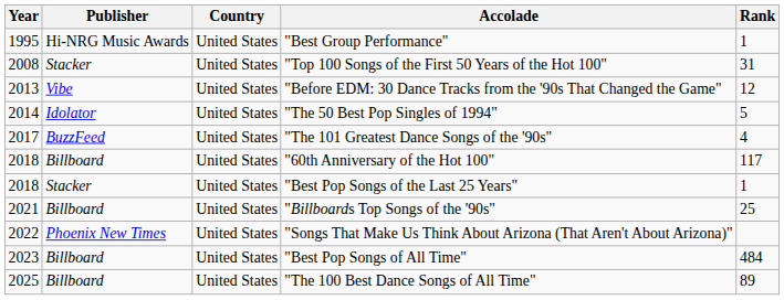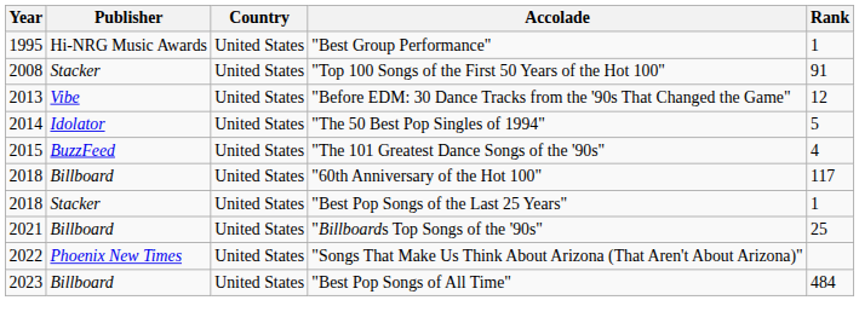"Top 100 Songs of the First 50 Years of the Hot 100" | Rank: 31 -> 91
"The 101 Greatest Dance Songs of the '90s" | Year: 2017 -> 2015
- row: 2025 | Billboard | United States | "The 100 Best Dance Songs of All Time" | 89
